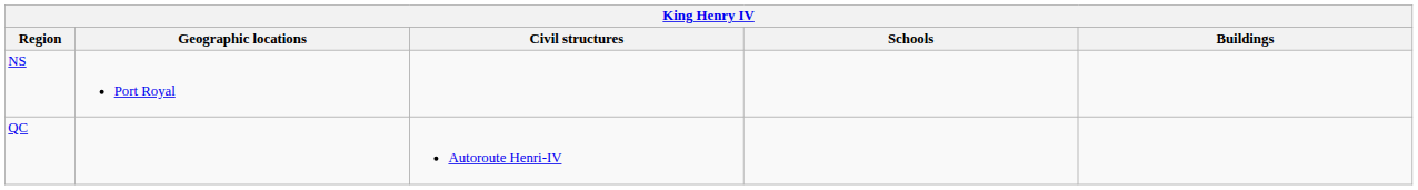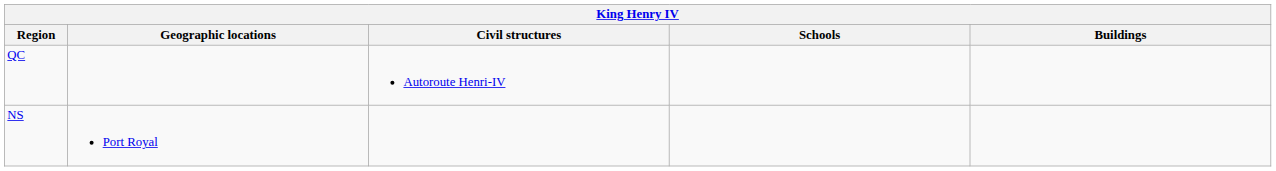rows swapped: NS <-> QC
